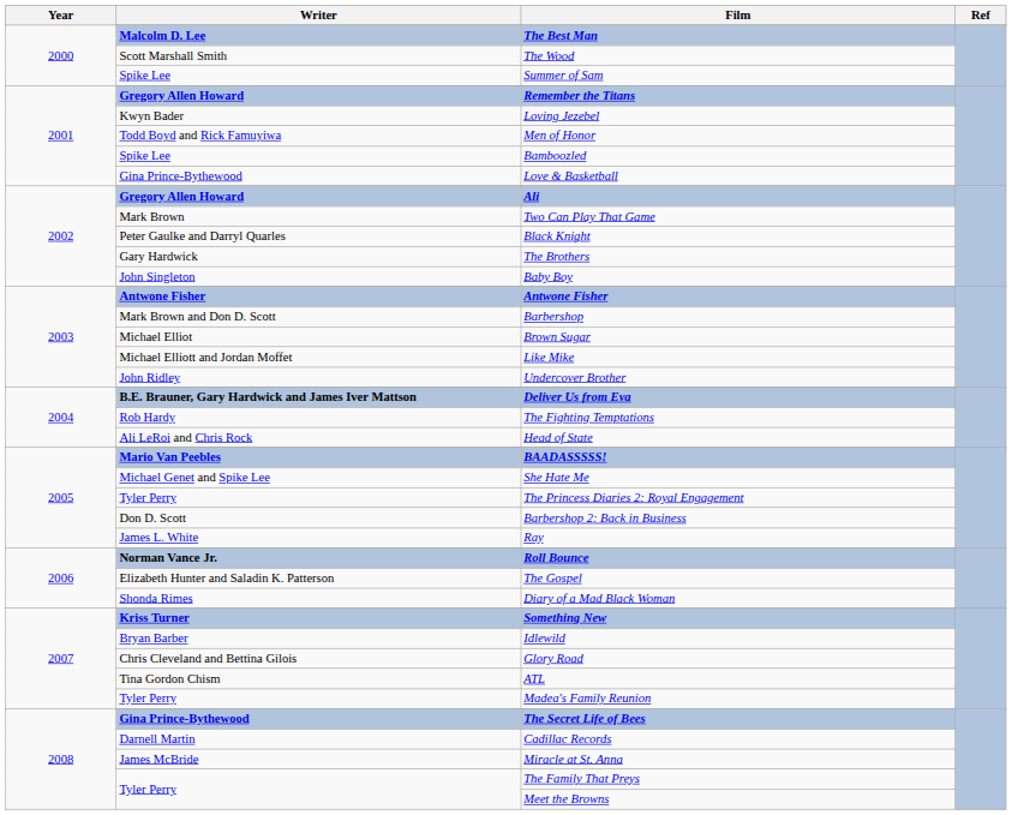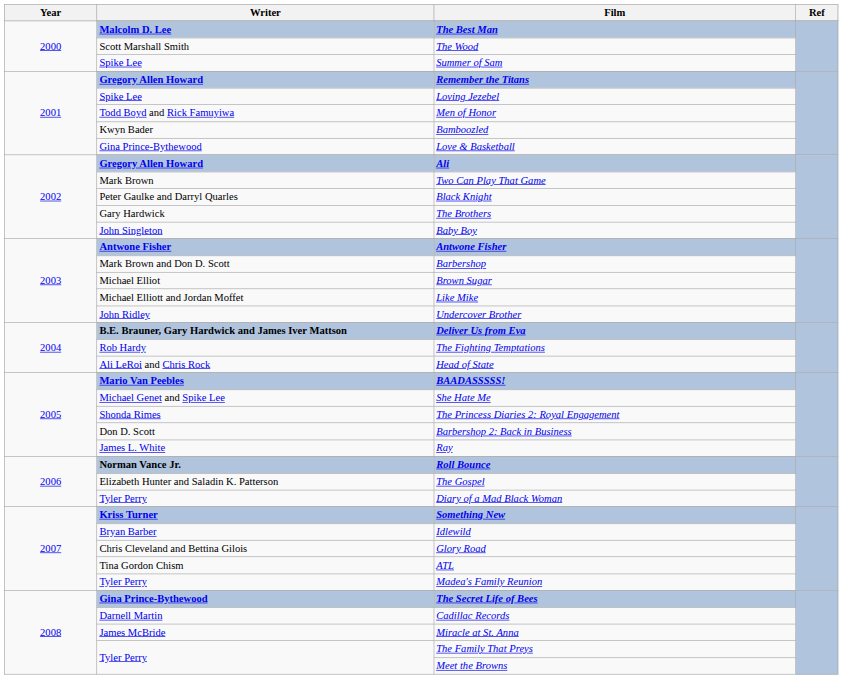Loving Jezebel | Writer: Kwyn Bader -> Spike Lee
Bamboozled | Writer: Spike Lee -> Kwyn Bader
The Princess Diaries 2: Royal Engagement | Writer: Tyler Perry -> Shonda Rimes
Diary of a Mad Black Woman | Writer: Shonda Rimes -> Tyler Perry
